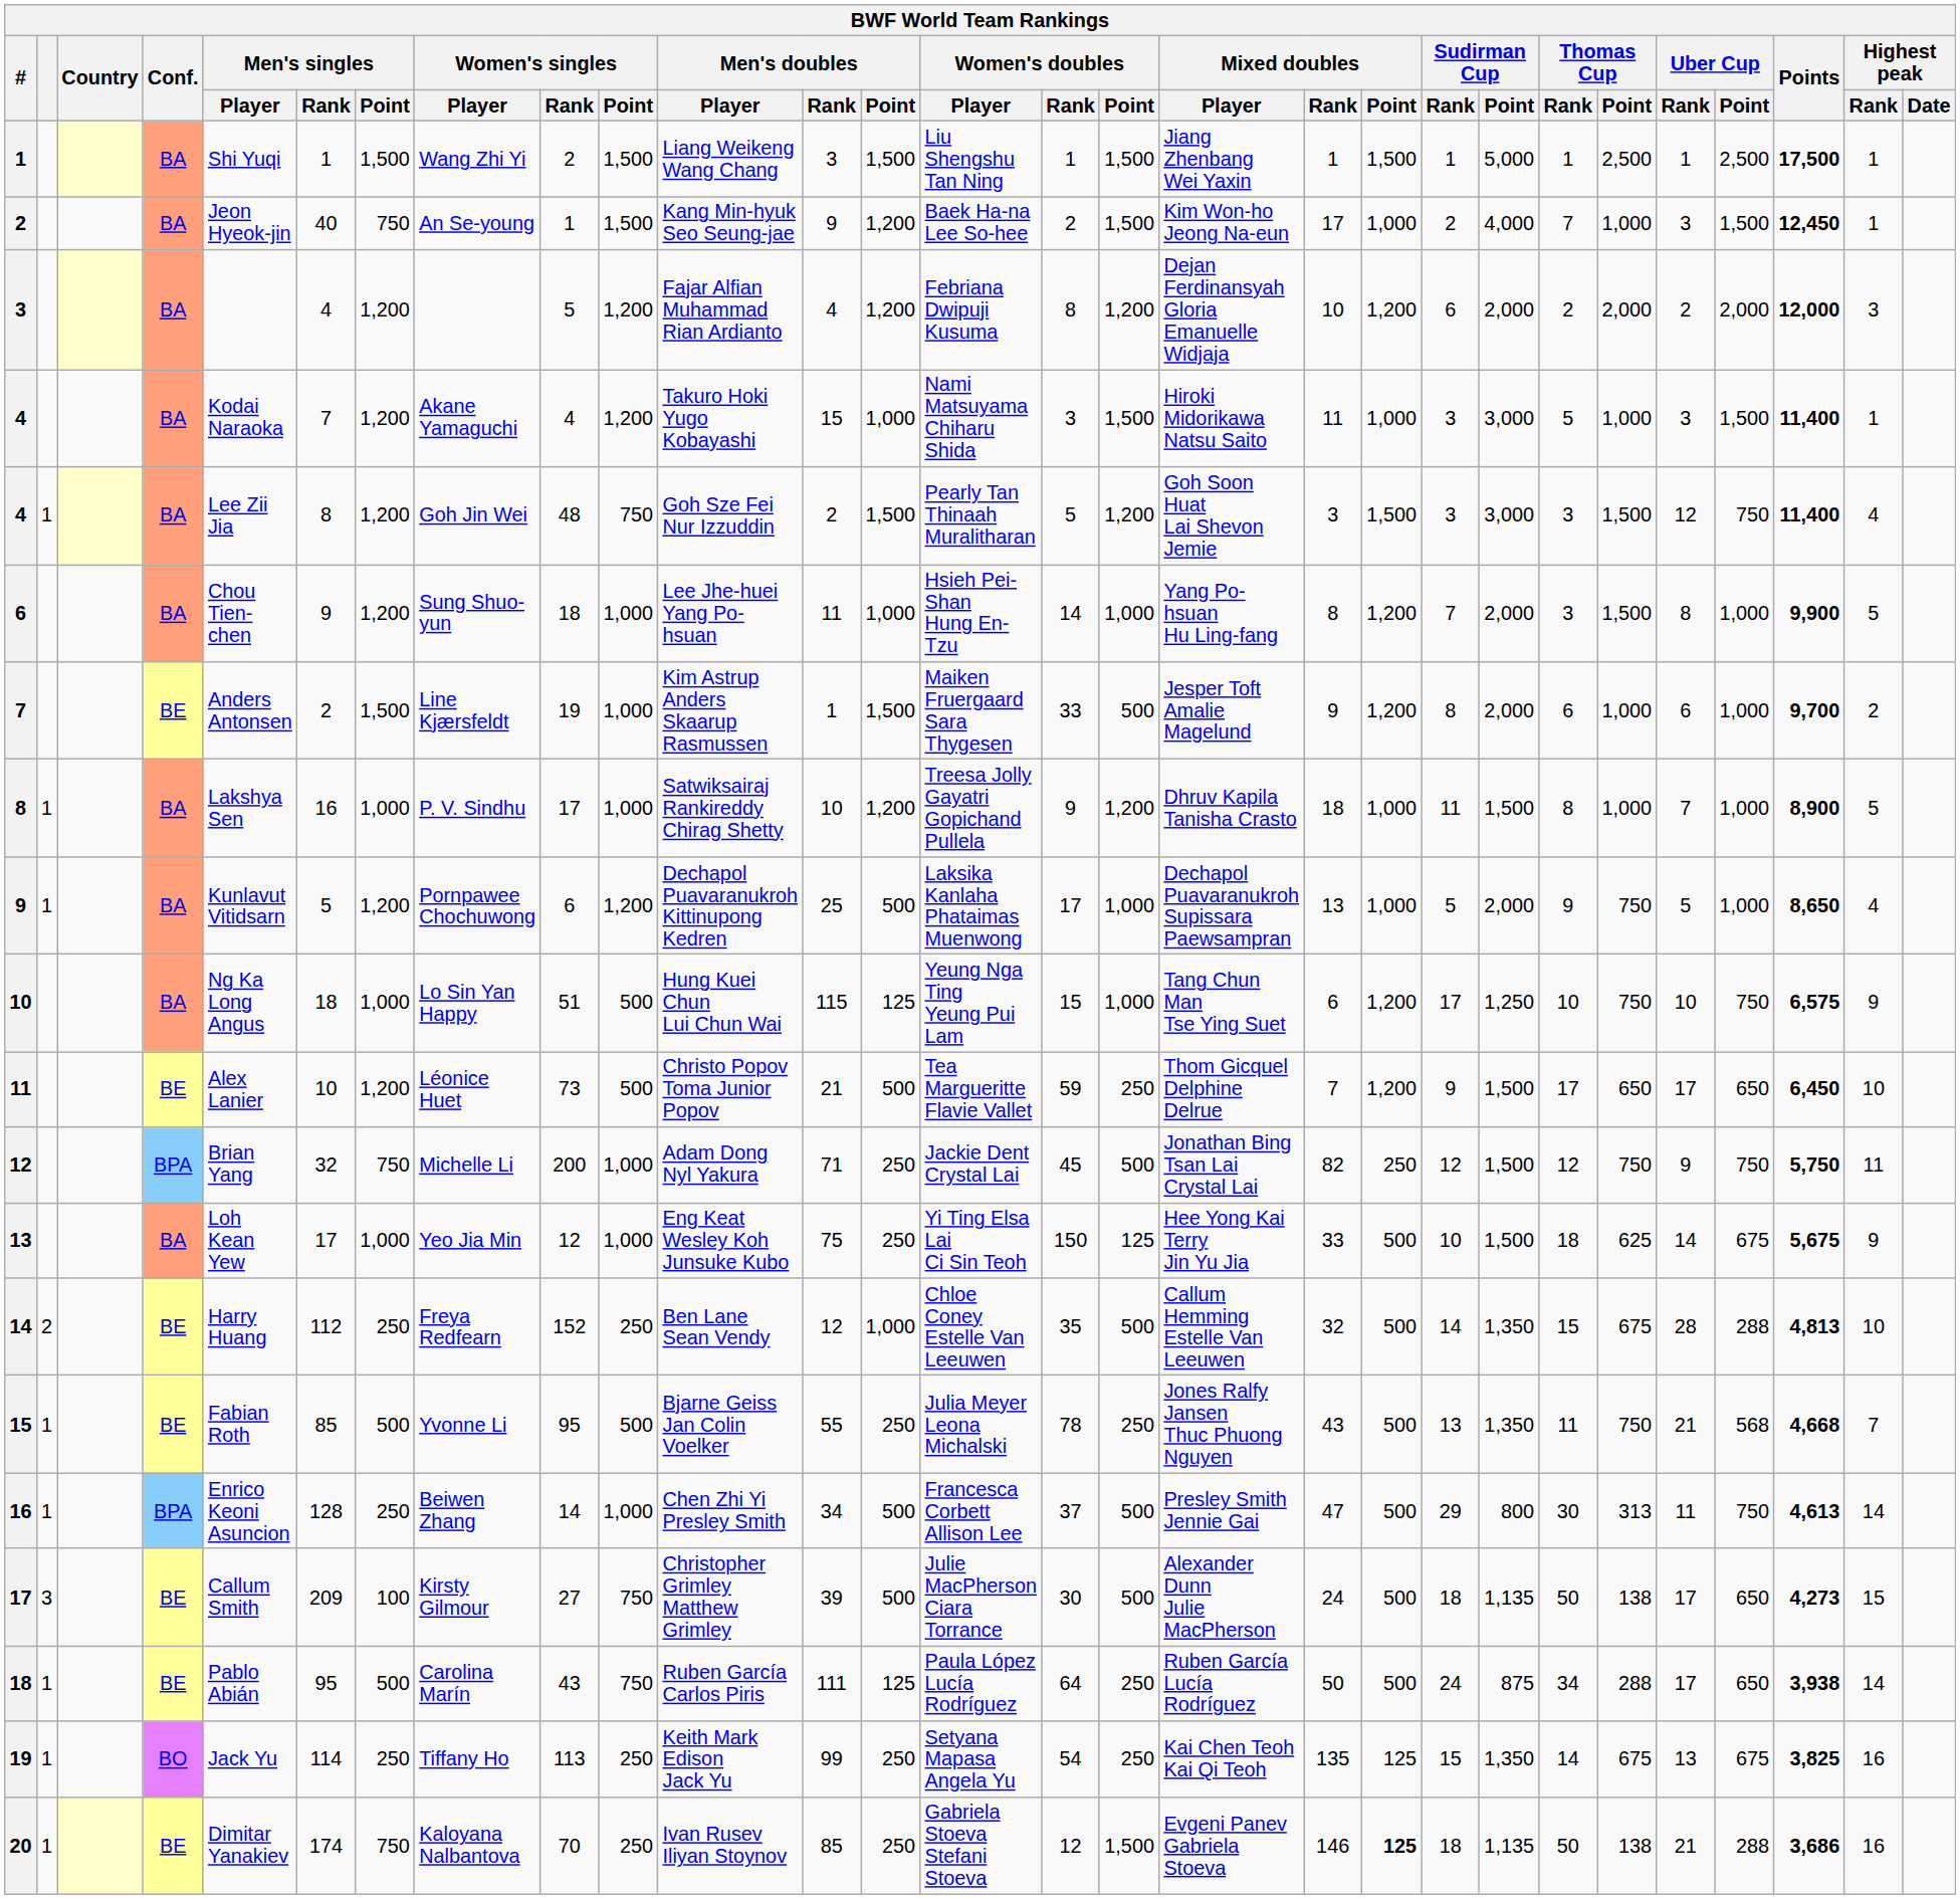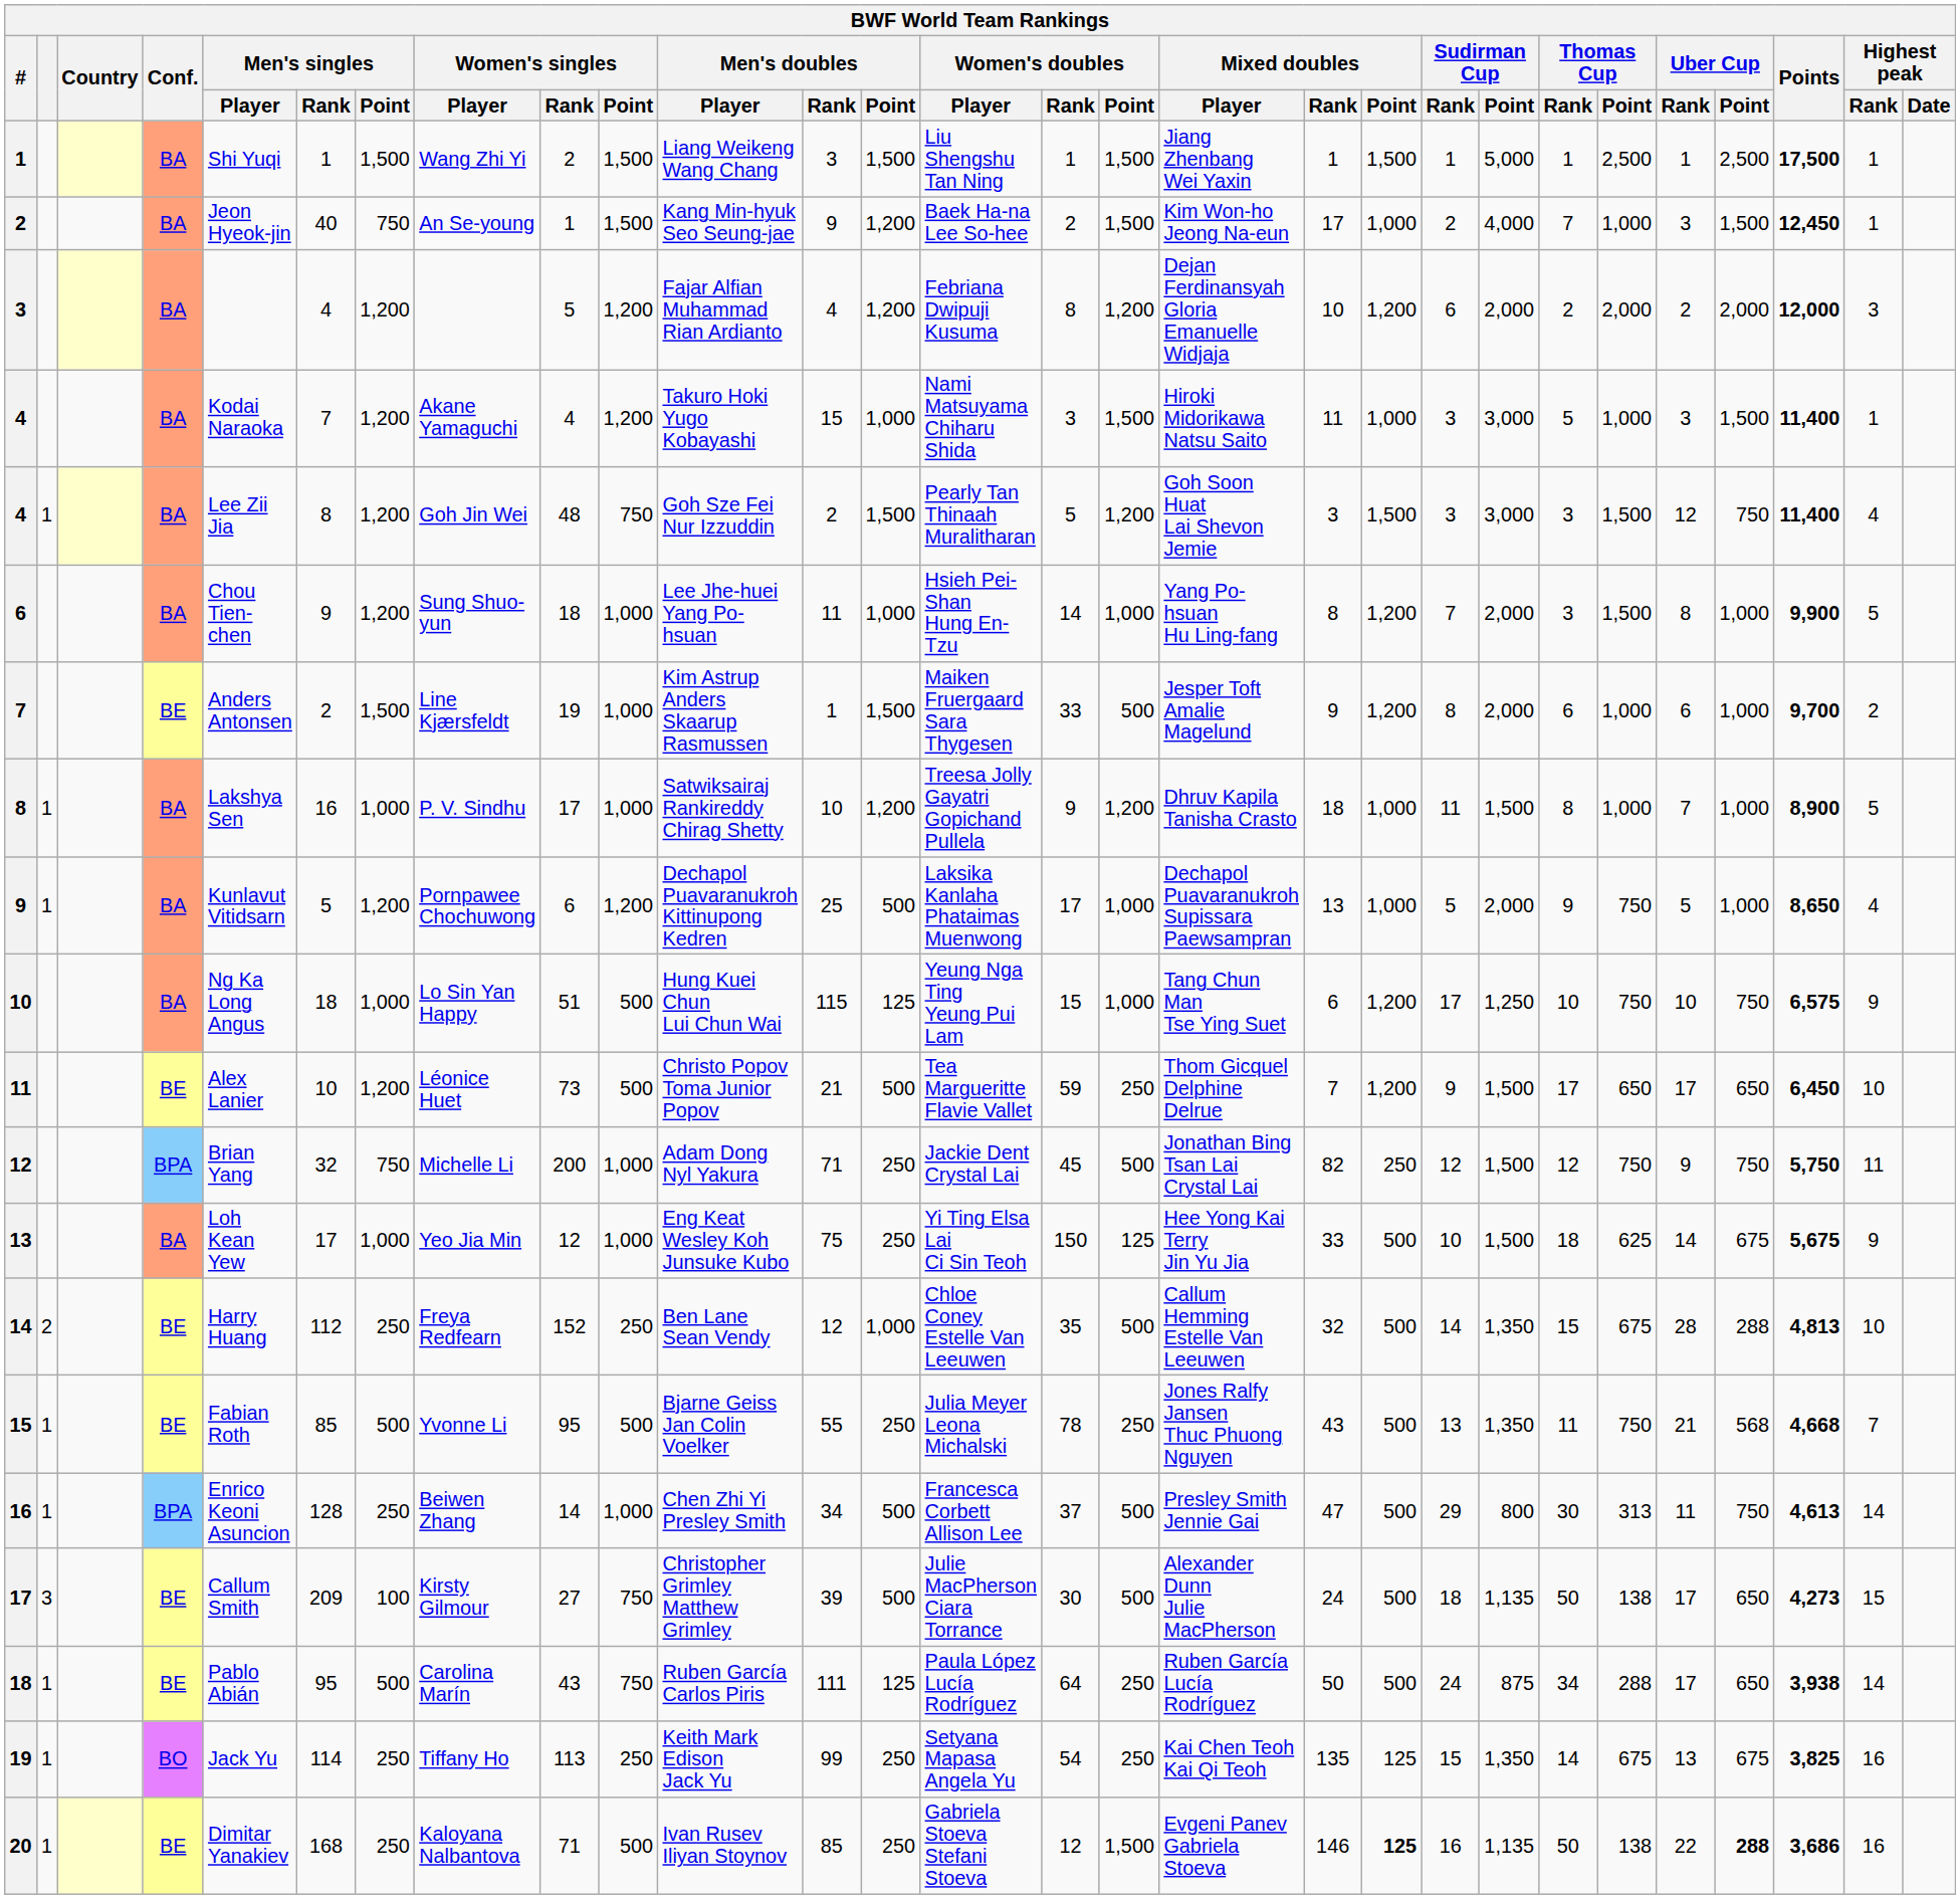20 | Men's singles / Rank: 174 -> 168
20 | Men's singles / Point: 750 -> 250
20 | Women's singles / Rank: 70 -> 71
20 | Women's singles / Point: 250 -> 500
20 | Sudirman Cup / Rank: 18 -> 16
20 | Uber Cup / Rank: 21 -> 22
20 | Uber Cup / Point: normal -> bold
